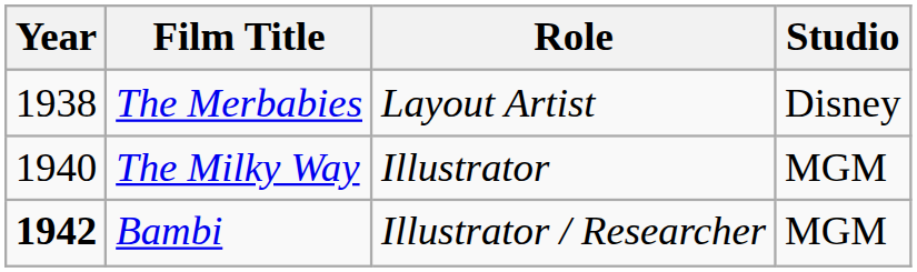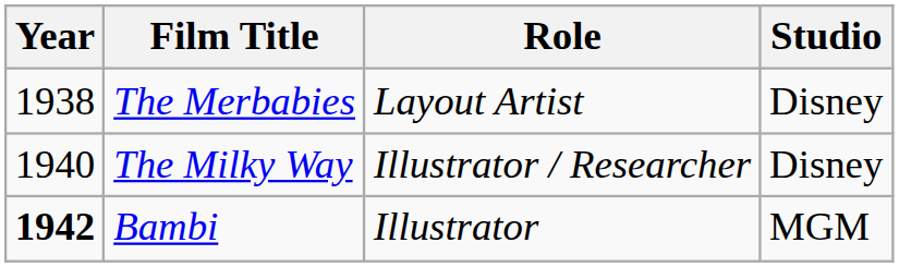The Milky Way | Role: Illustrator -> Illustrator / Researcher
The Milky Way | Studio: MGM -> Disney
Bambi | Role: Illustrator / Researcher -> Illustrator
